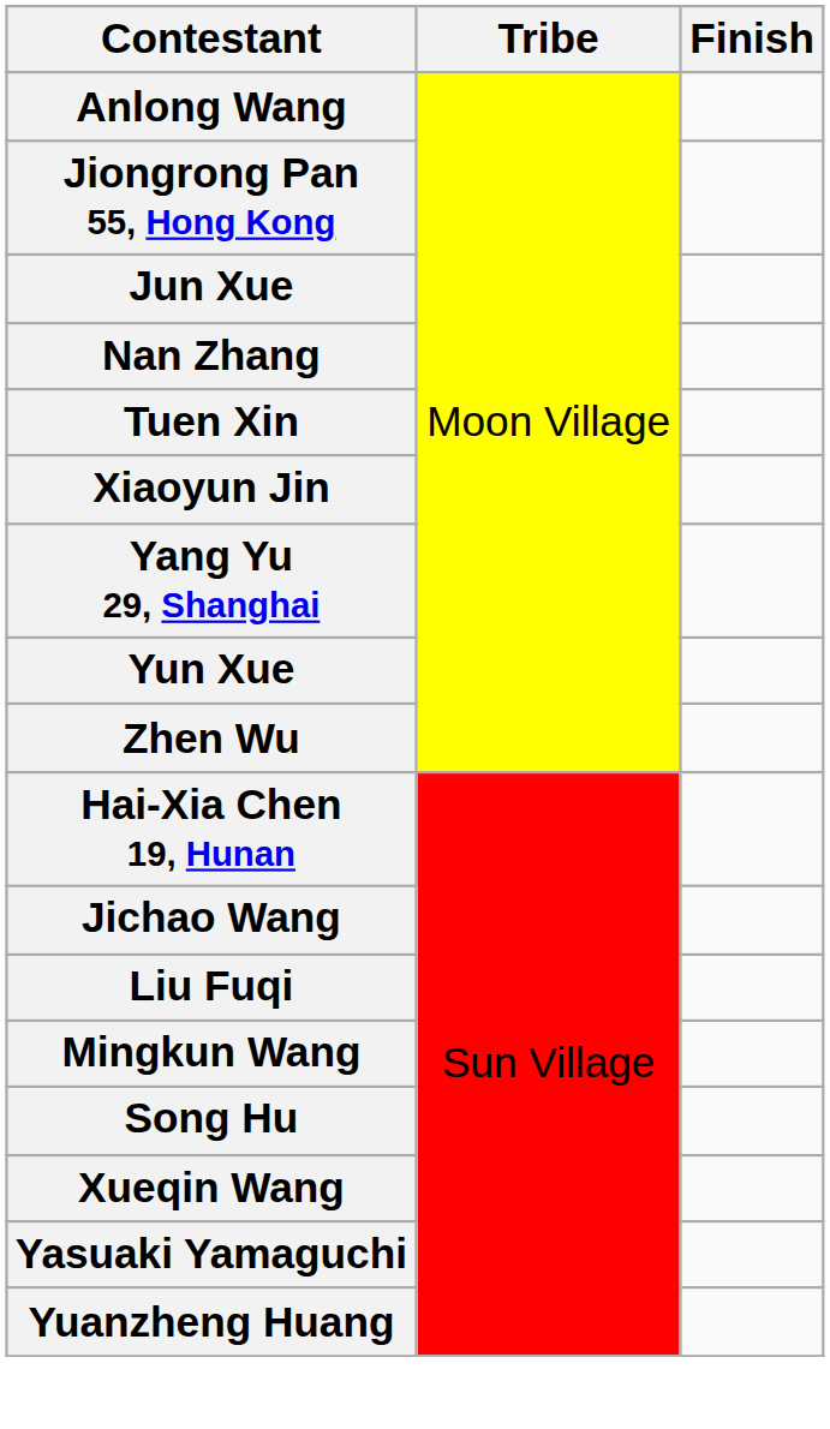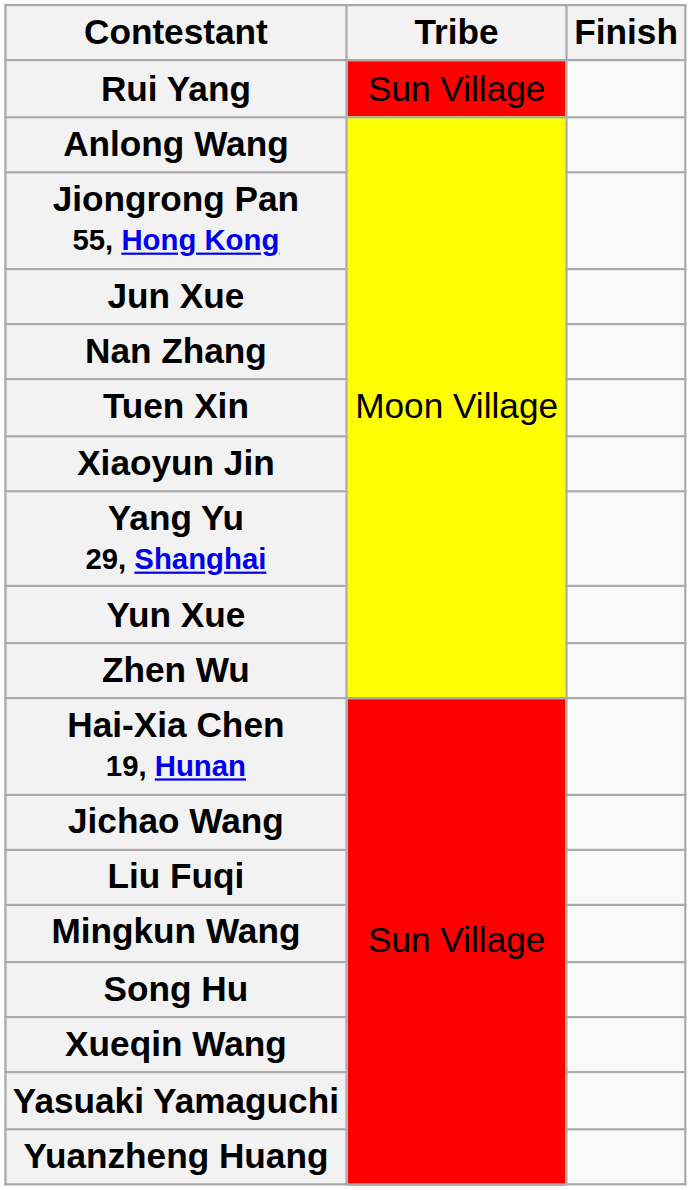+ row: Rui Yang | Sun Village
